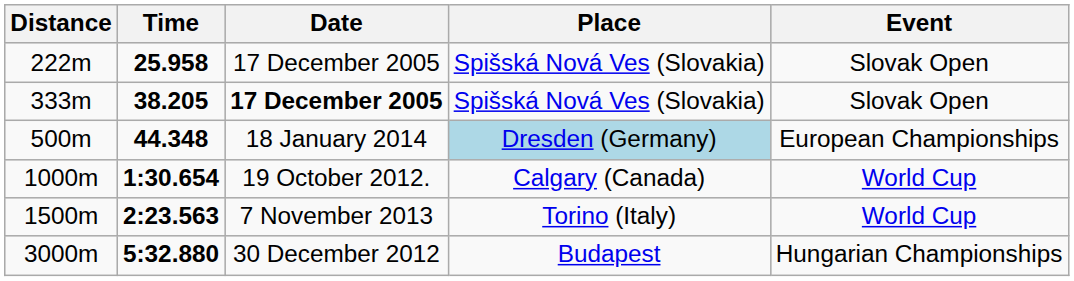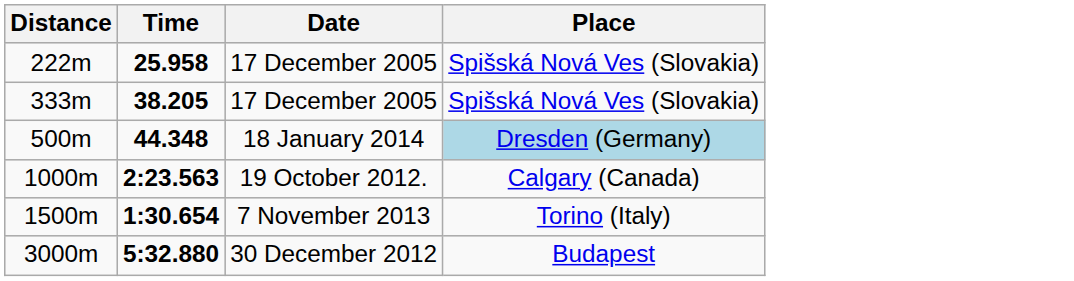- column: Event | Slovak Open | Slovak Open | European Championships | World Cup | World Cup | Hungarian Championships
333m | Date: bold -> normal
1000m | Time: 1:30.654 -> 2:23.563
1500m | Time: 2:23.563 -> 1:30.654
